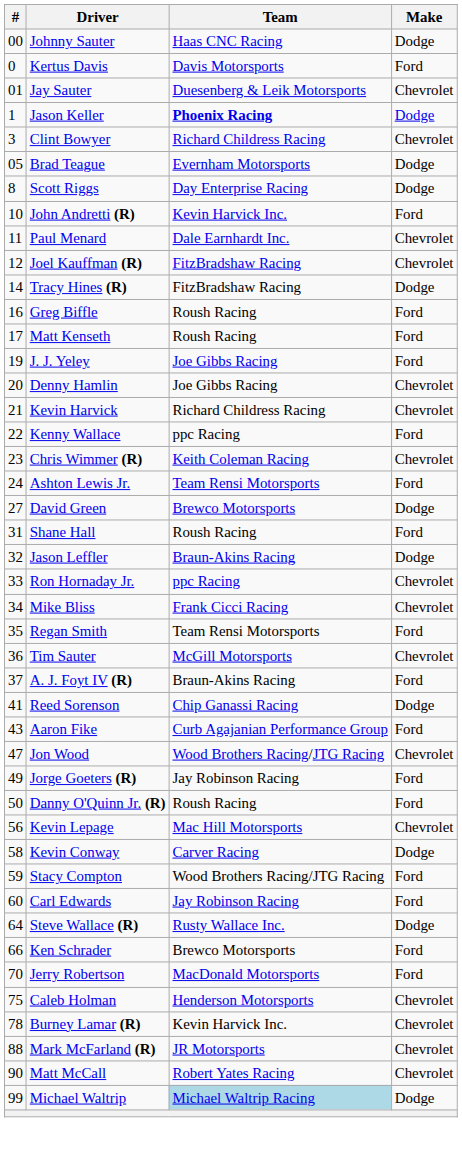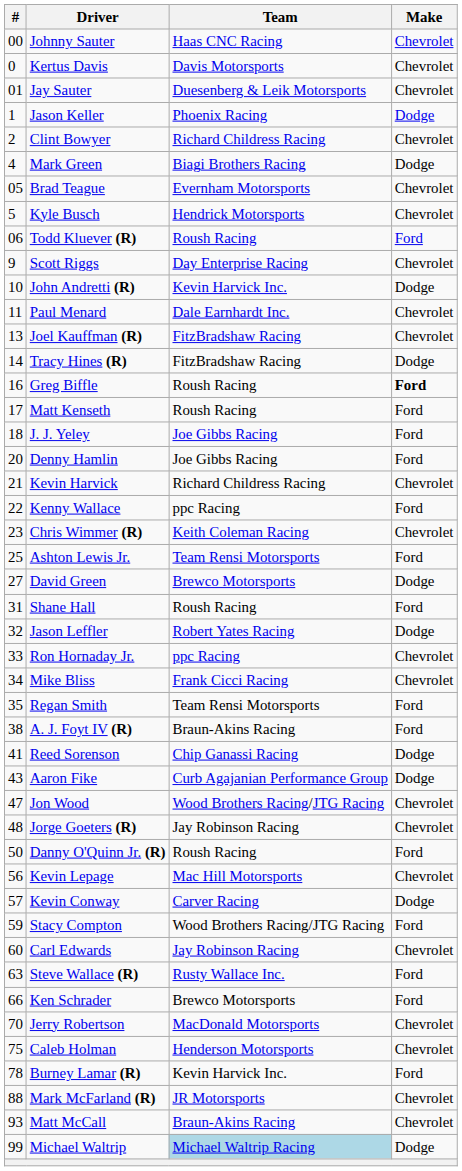Johnny Sauter | Make: Dodge -> Chevrolet
Kertus Davis | Make: Ford -> Chevrolet
Jason Keller | Team: bold -> normal
Clint Bowyer | #: 3 -> 2
+ row: 4 | Mark Green | Biagi Brothers Racing | Dodge
Brad Teague | Make: Dodge -> Chevrolet
+ row: 5 | Kyle Busch | Hendrick Motorsports | Chevrolet
+ row: 06 | Todd Kluever (R) | Roush Racing | Ford
Scott Riggs | #: 8 -> 9
Scott Riggs | Make: Dodge -> Chevrolet
John Andretti (R) | Make: Ford -> Dodge
Joel Kauffman (R) | #: 12 -> 13
Greg Biffle | Make: normal -> bold
J. J. Yeley | #: 19 -> 18
Denny Hamlin | Make: Chevrolet -> Ford
Ashton Lewis Jr. | #: 24 -> 25
Jason Leffler | Team: Braun-Akins Racing -> Robert Yates Racing
- row: 36 | Tim Sauter | McGill Motorsports | Chevrolet
A. J. Foyt IV (R) | #: 37 -> 38
Aaron Fike | Make: Ford -> Dodge
Jorge Goeters (R) | #: 49 -> 48
Jorge Goeters (R) | Make: Ford -> Chevrolet
Kevin Conway | #: 58 -> 57
Carl Edwards | Make: Ford -> Chevrolet
Steve Wallace (R) | #: 64 -> 63
Steve Wallace (R) | Make: Dodge -> Ford
Jerry Robertson | Make: Ford -> Chevrolet
Burney Lamar (R) | Make: Chevrolet -> Ford
Matt McCall | #: 90 -> 93
Matt McCall | Team: Robert Yates Racing -> Braun-Akins Racing
